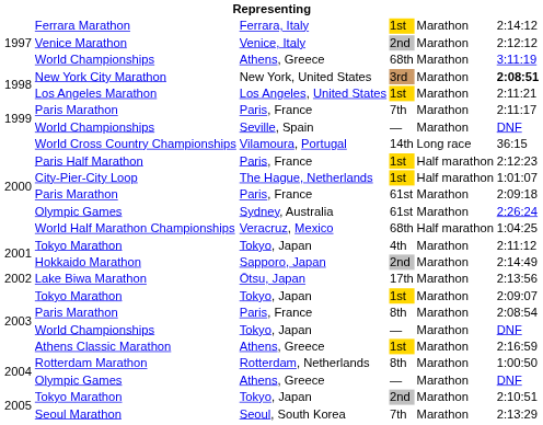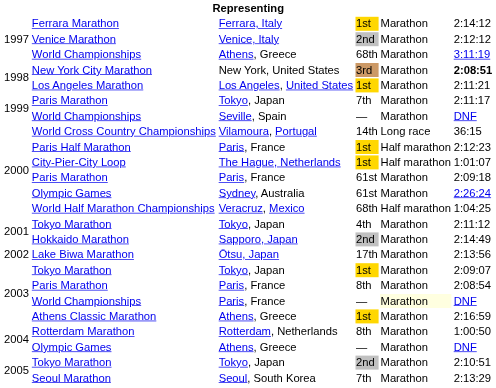1999 / Paris Marathon | column 3: Paris, France -> Tokyo, Japan
2003 / World Championships | column 3: Tokyo, Japan -> Paris, France
2003 / World Championships | column 5: no background -> lightyellow background
